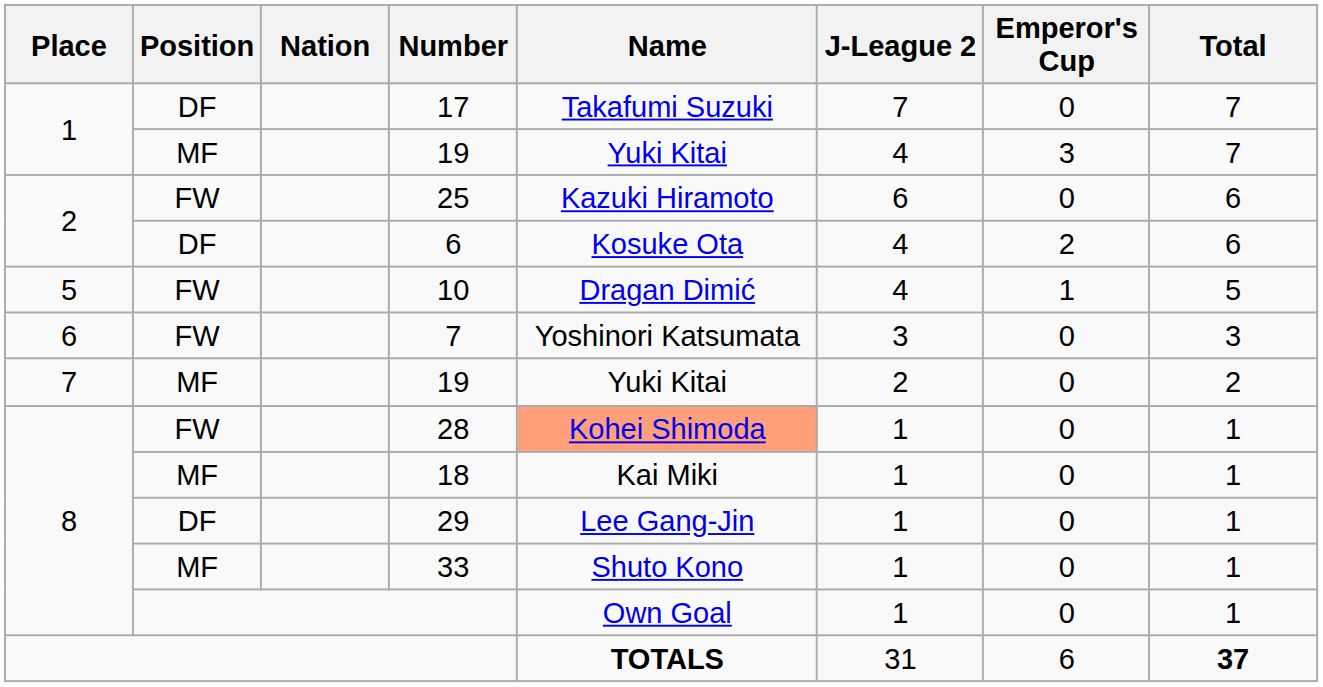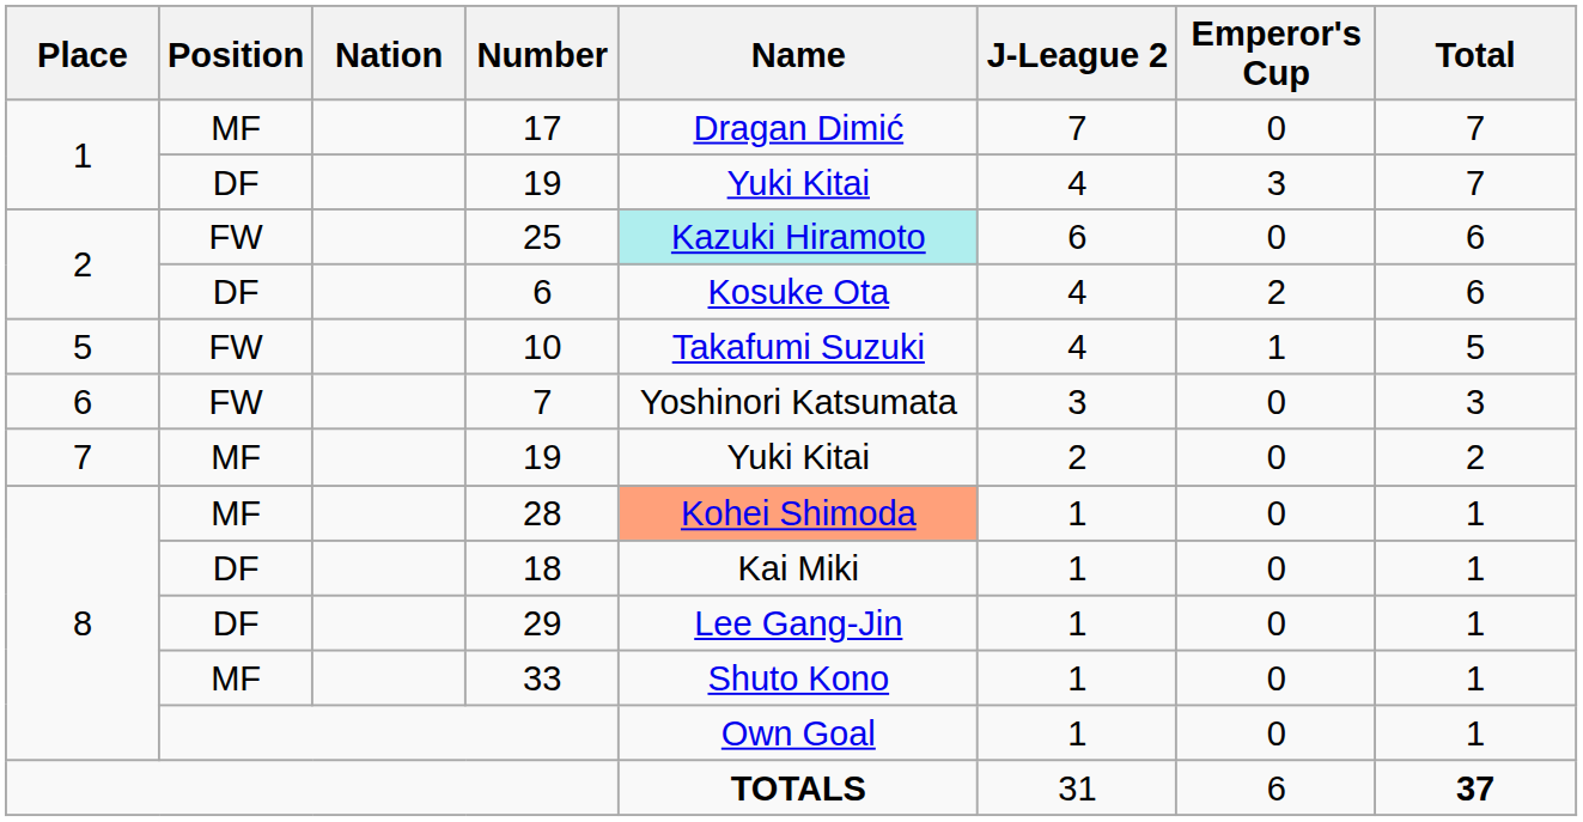17 | Position: DF -> MF
17 | Name: Takafumi Suzuki -> Dragan Dimić
1 / 19 | Position: MF -> DF
25 | Name: no background -> paleturquoise background
10 | Name: Dragan Dimić -> Takafumi Suzuki
28 | Position: FW -> MF
18 | Position: MF -> DF
